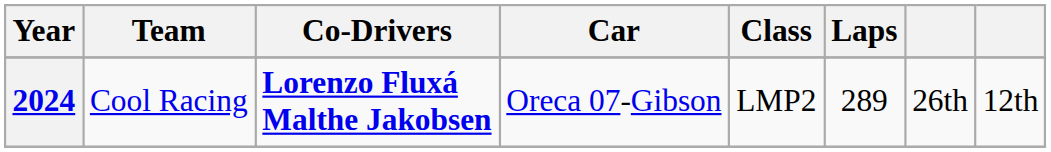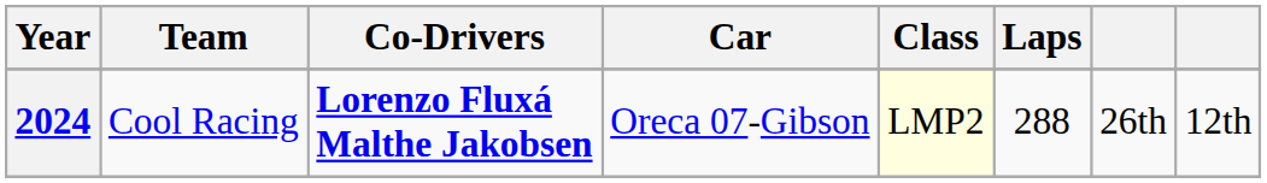2024 | Class: no background -> lightyellow background
2024 | Laps: 289 -> 288
